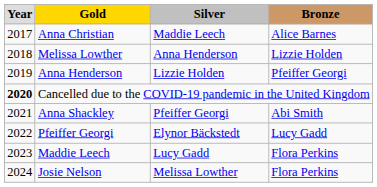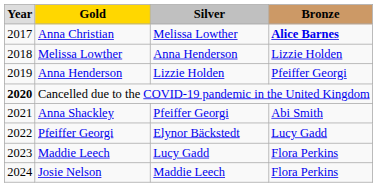Anna Christian | column 3: Maddie Leech -> Melissa Lowther
Anna Christian | column 4: normal -> bold
Josie Nelson | column 3: Melissa Lowther -> Maddie Leech
